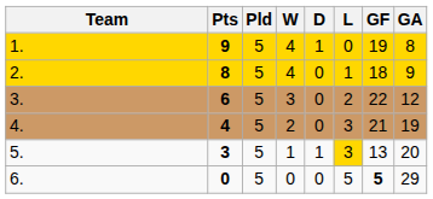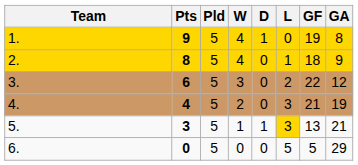5. | GA: 20 -> 21
6. | GF: bold -> normal
